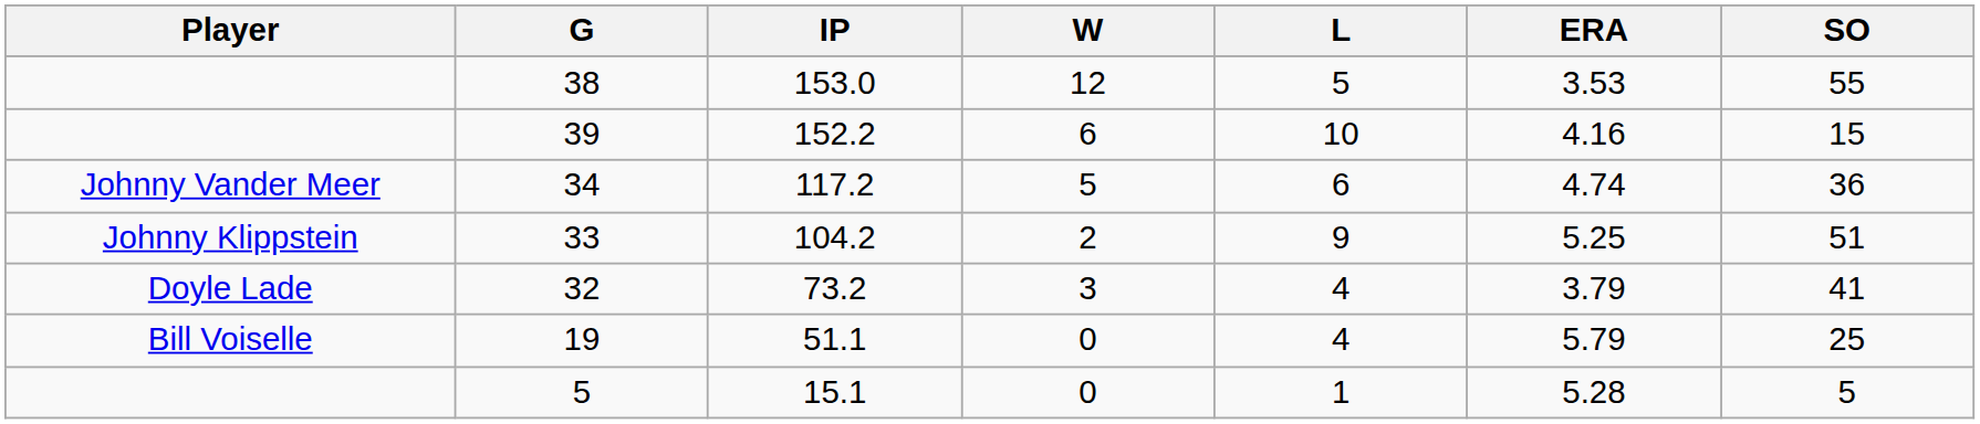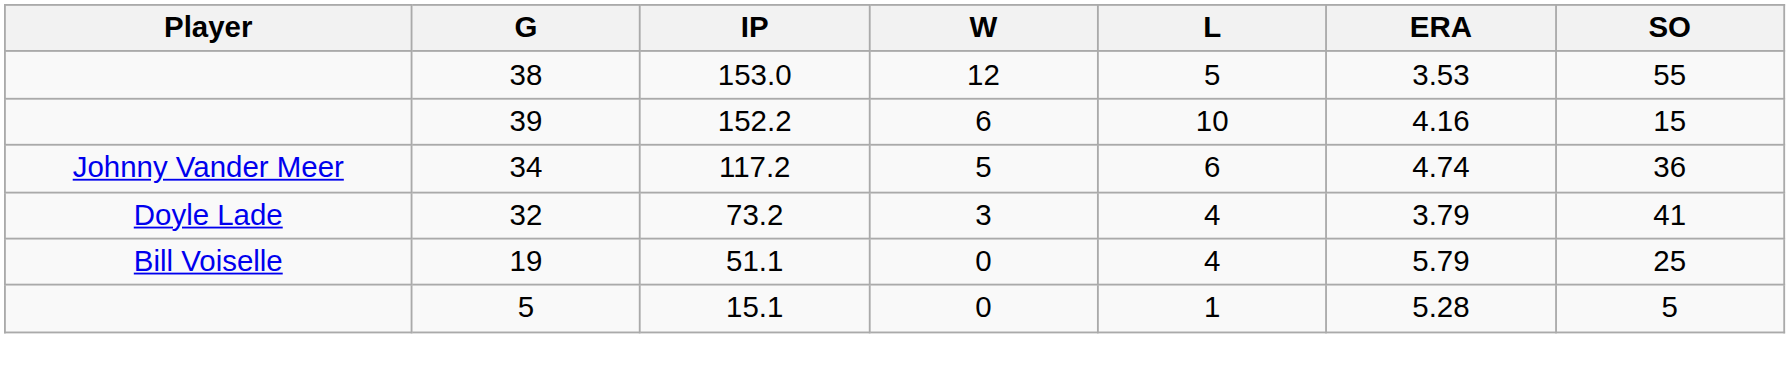- row: Johnny Klippstein | 33 | 104.2 | 2 | 9 | 5.25 | 51
